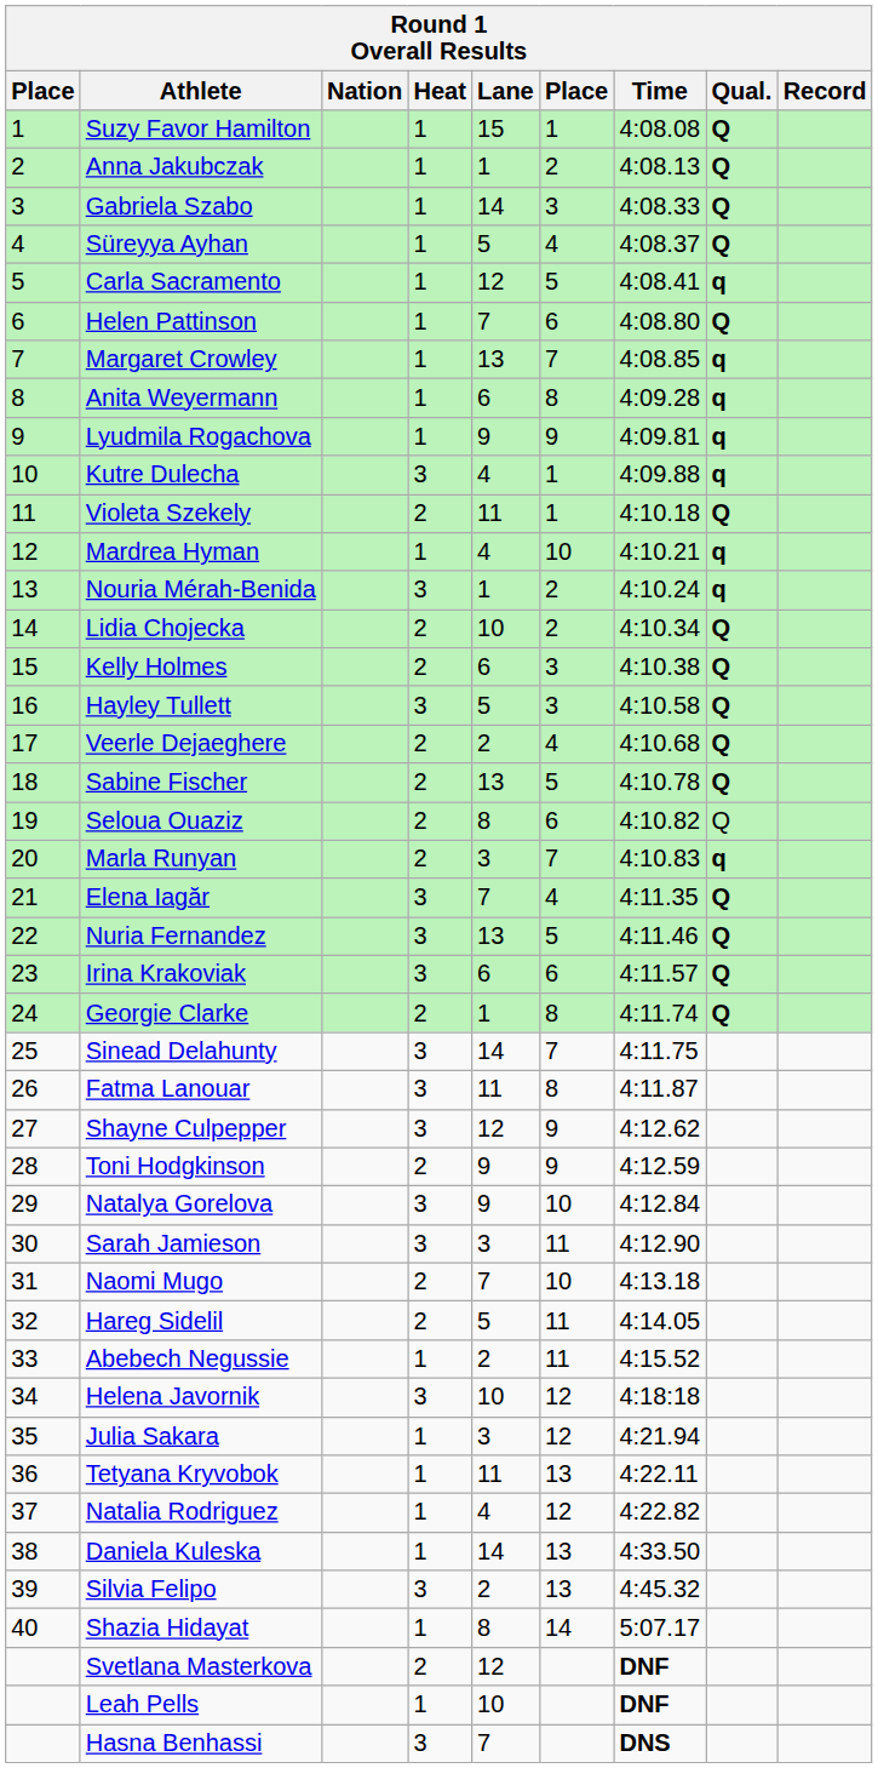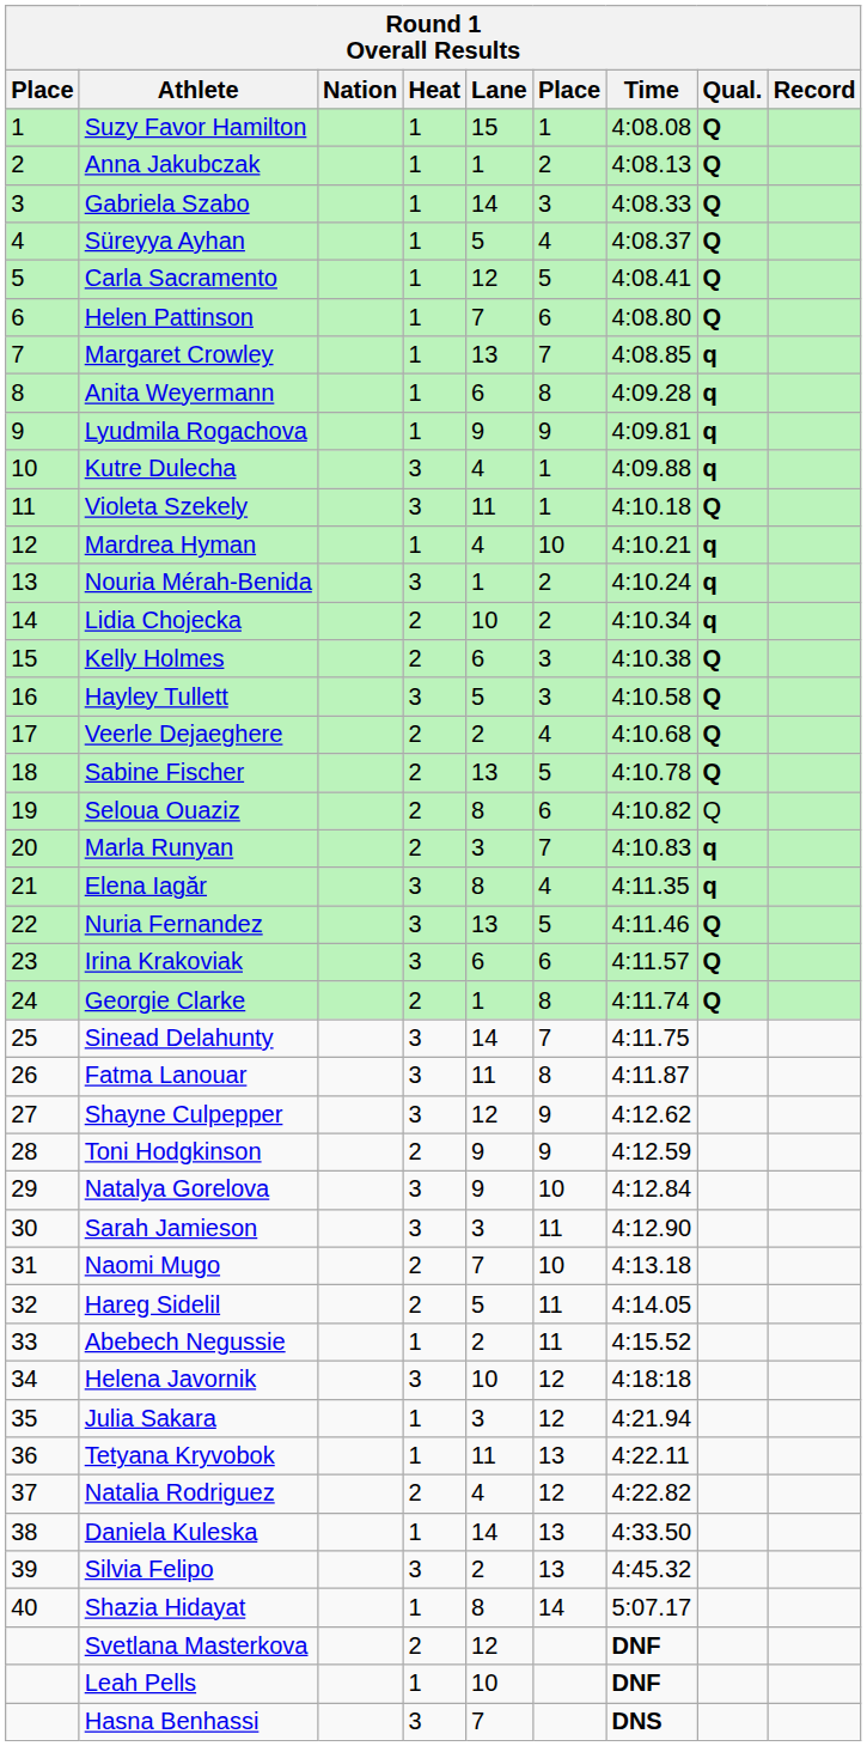Carla Sacramento | Qual.: q -> Q
Violeta Szekely | Heat: 2 -> 3
Lidia Chojecka | Qual.: Q -> q
Elena Iagăr | Lane: 7 -> 8
Elena Iagăr | Qual.: Q -> q
Natalia Rodriguez | Heat: 1 -> 2
